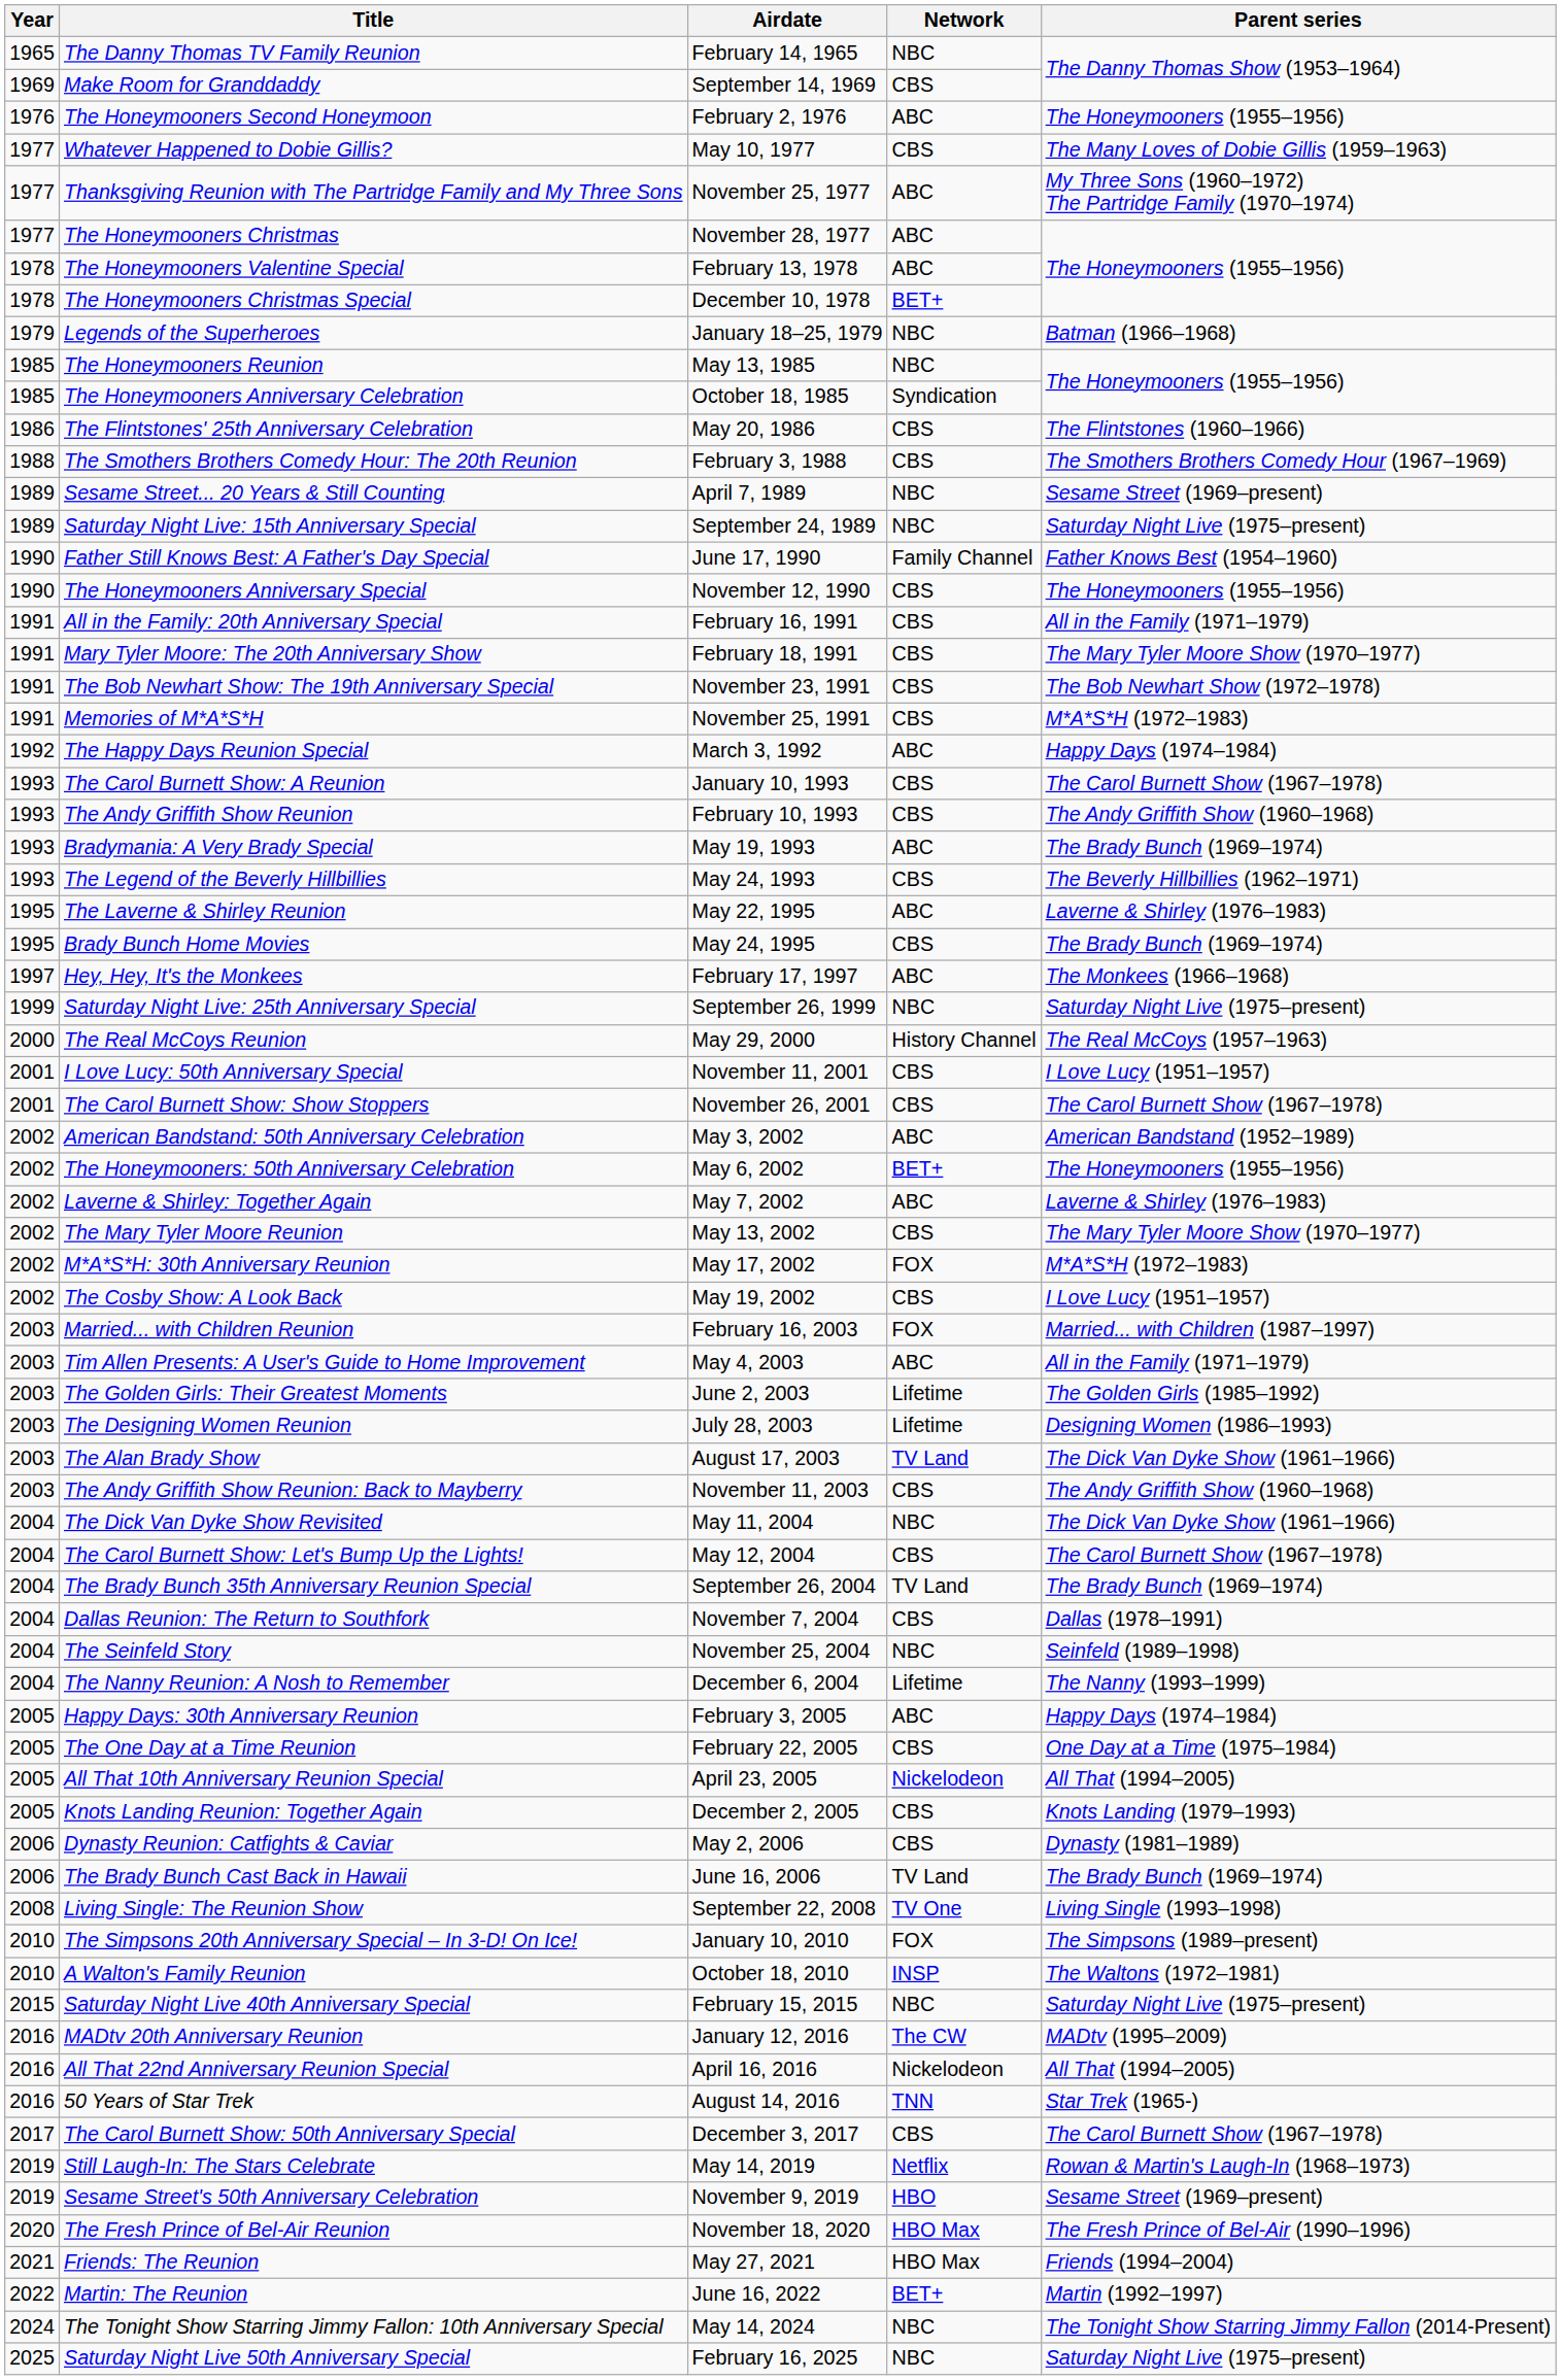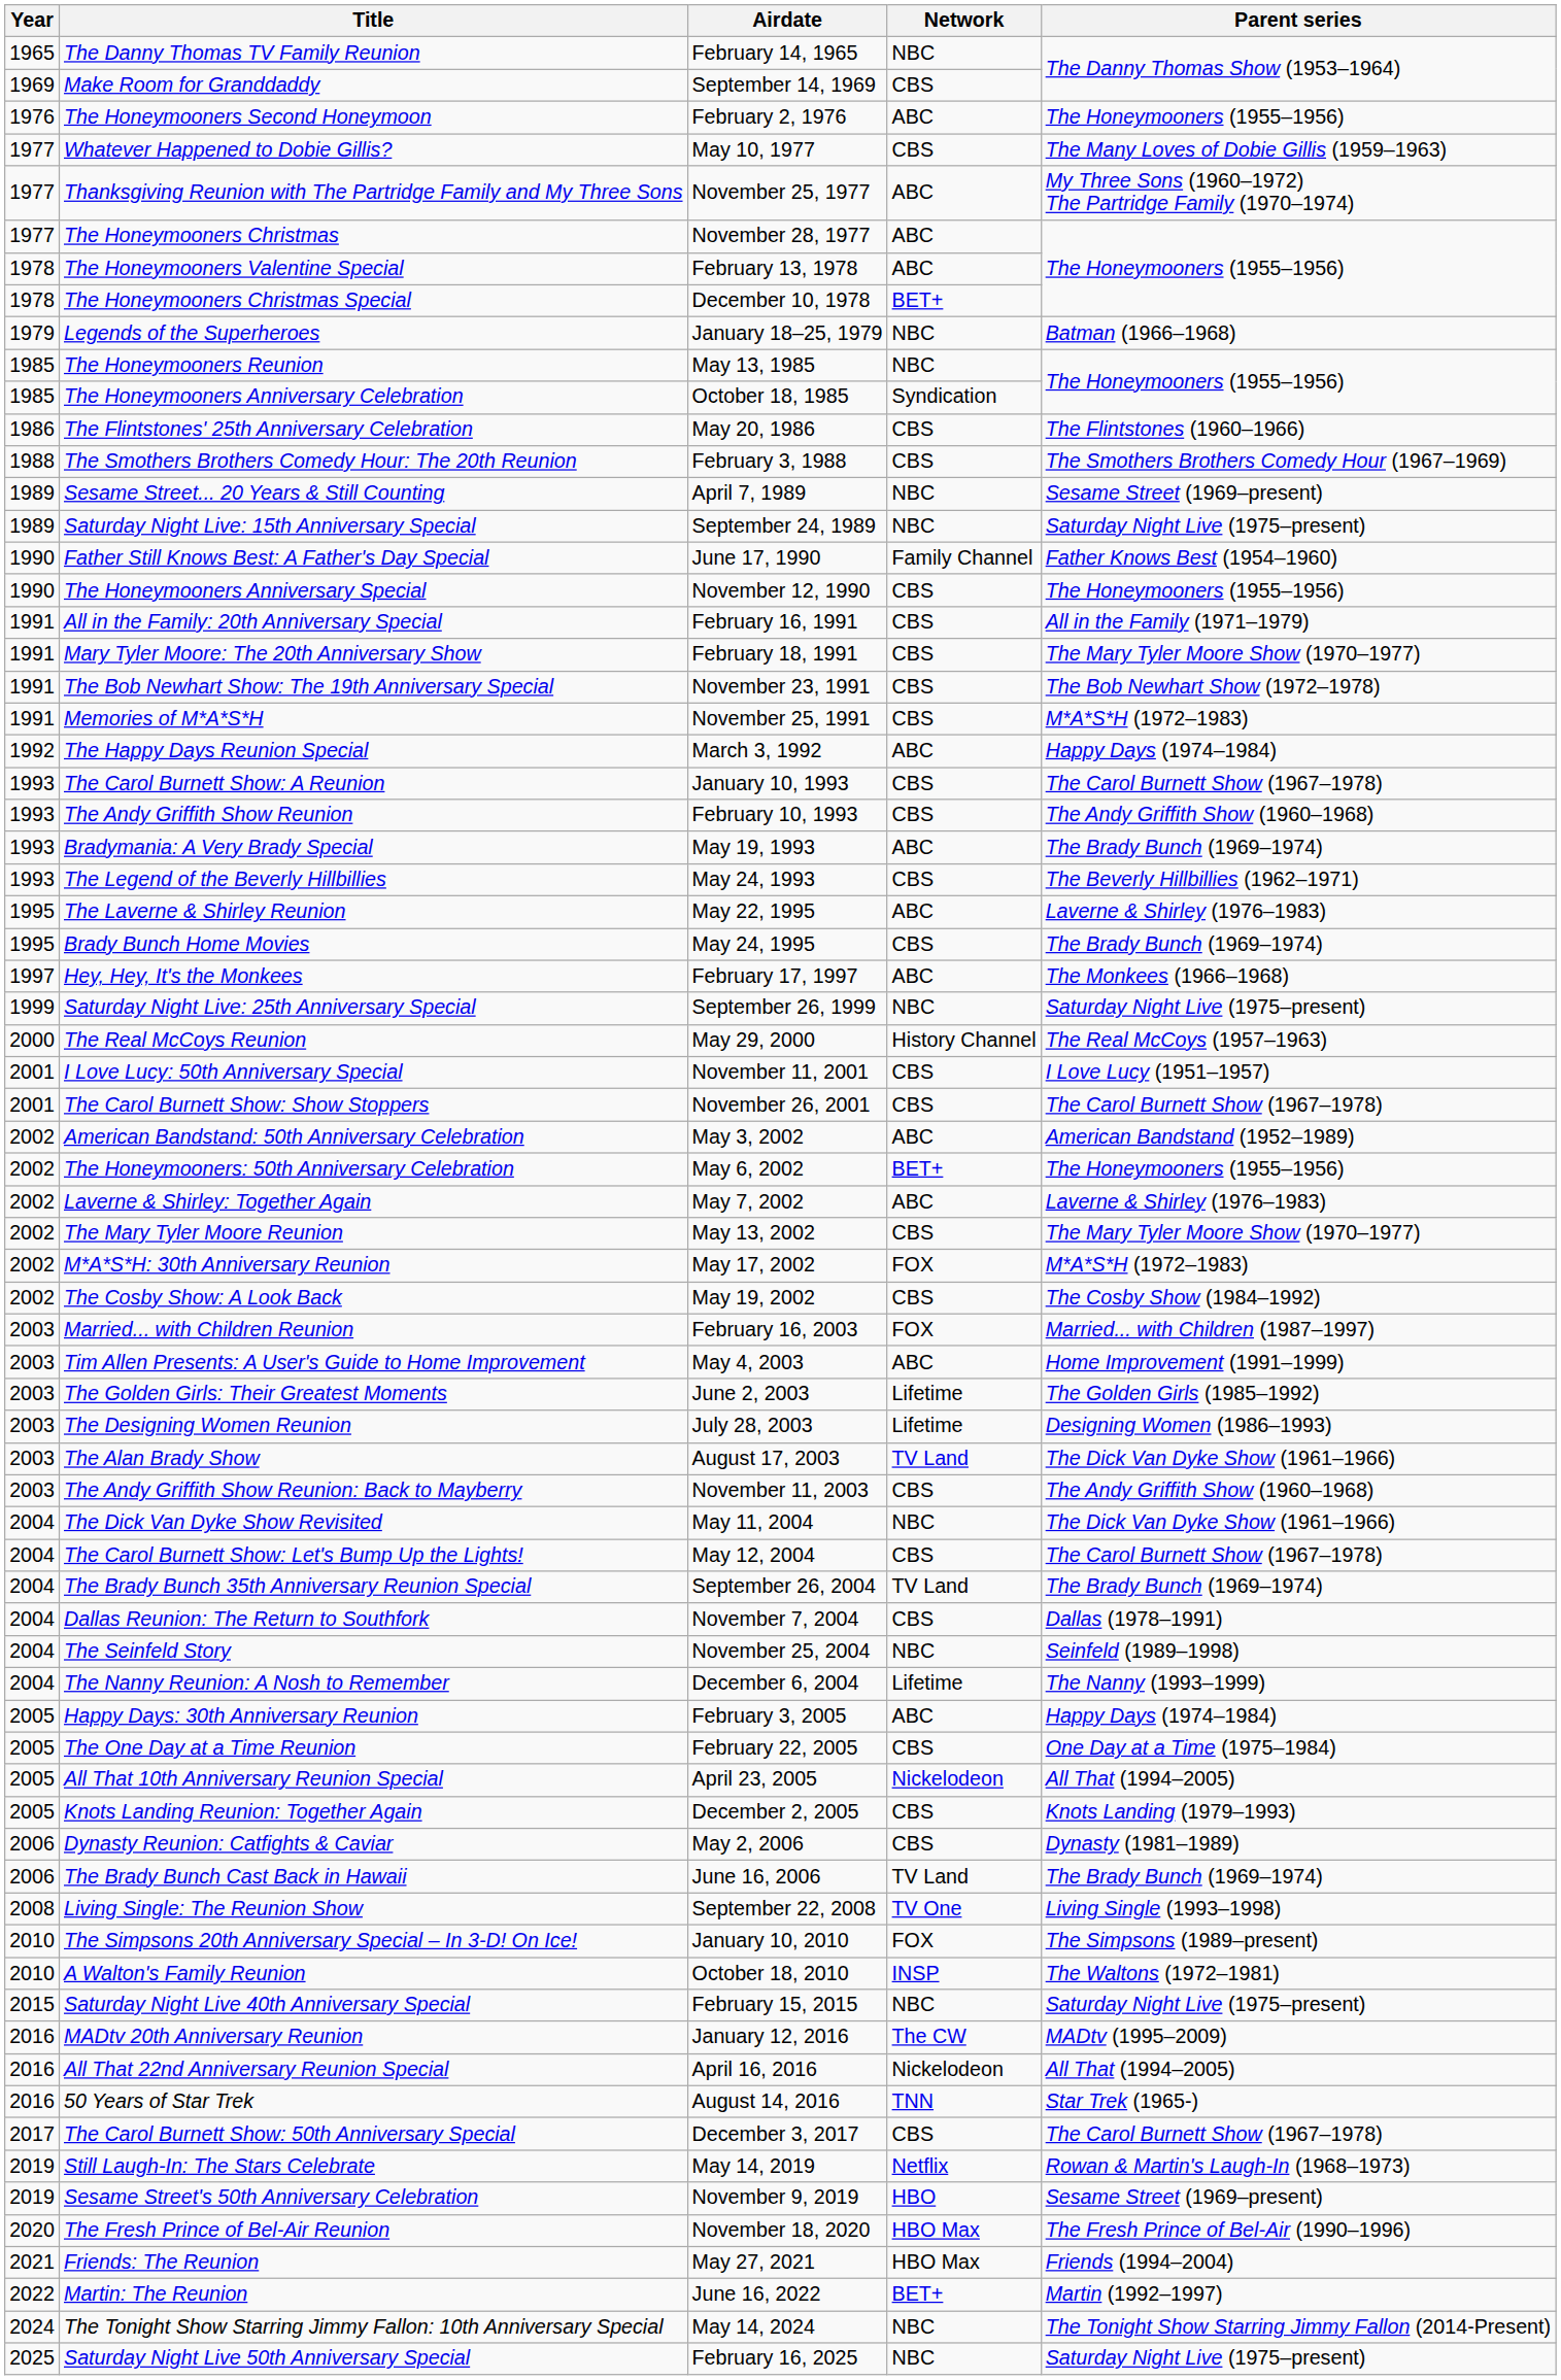The Cosby Show: A Look Back | Parent series: I Love Lucy (1951–1957) -> The Cosby Show (1984–1992)
Tim Allen Presents: A User's Guide to Home Improvement | Parent series: All in the Family (1971–1979) -> Home Improvement (1991–1999)
